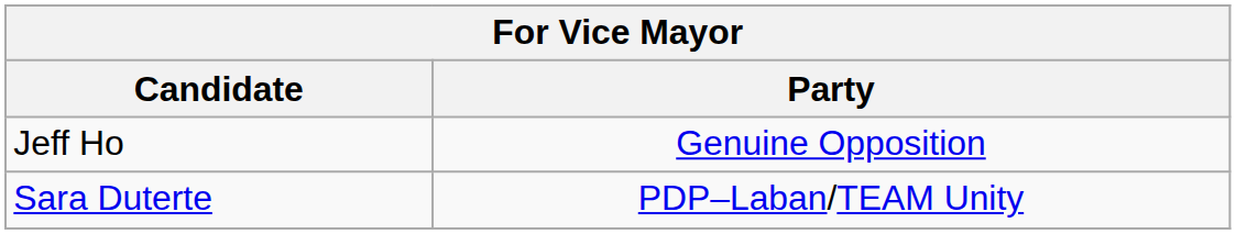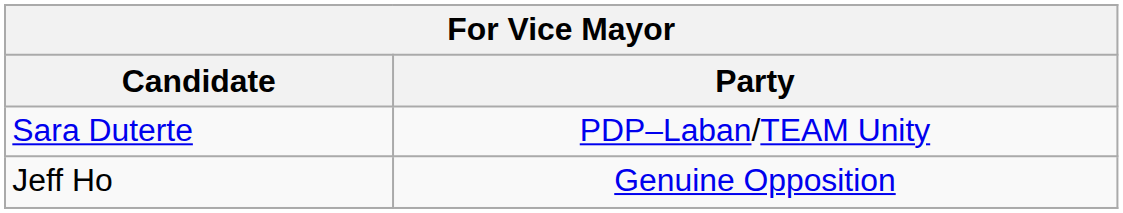rows swapped: Sara Duterte <-> Jeff Ho
